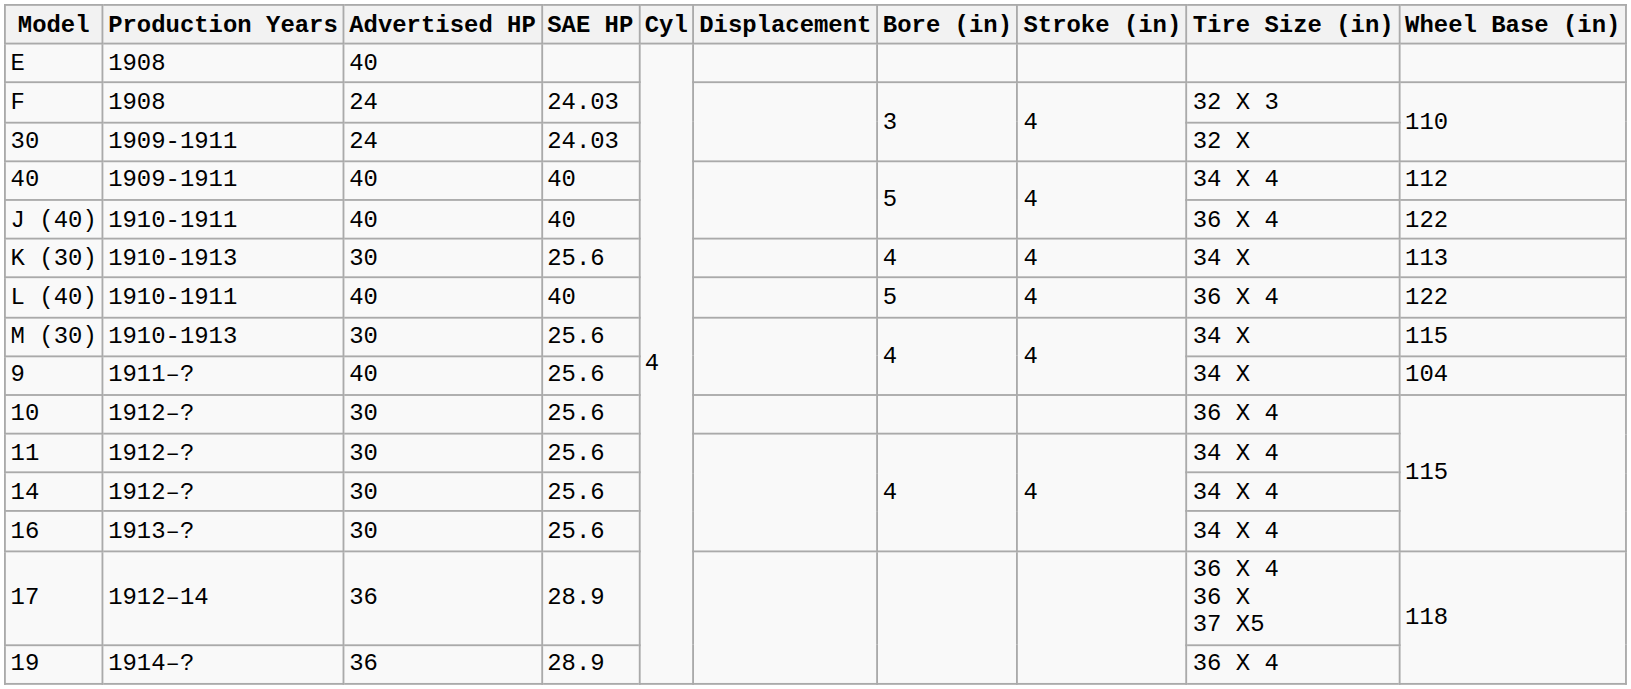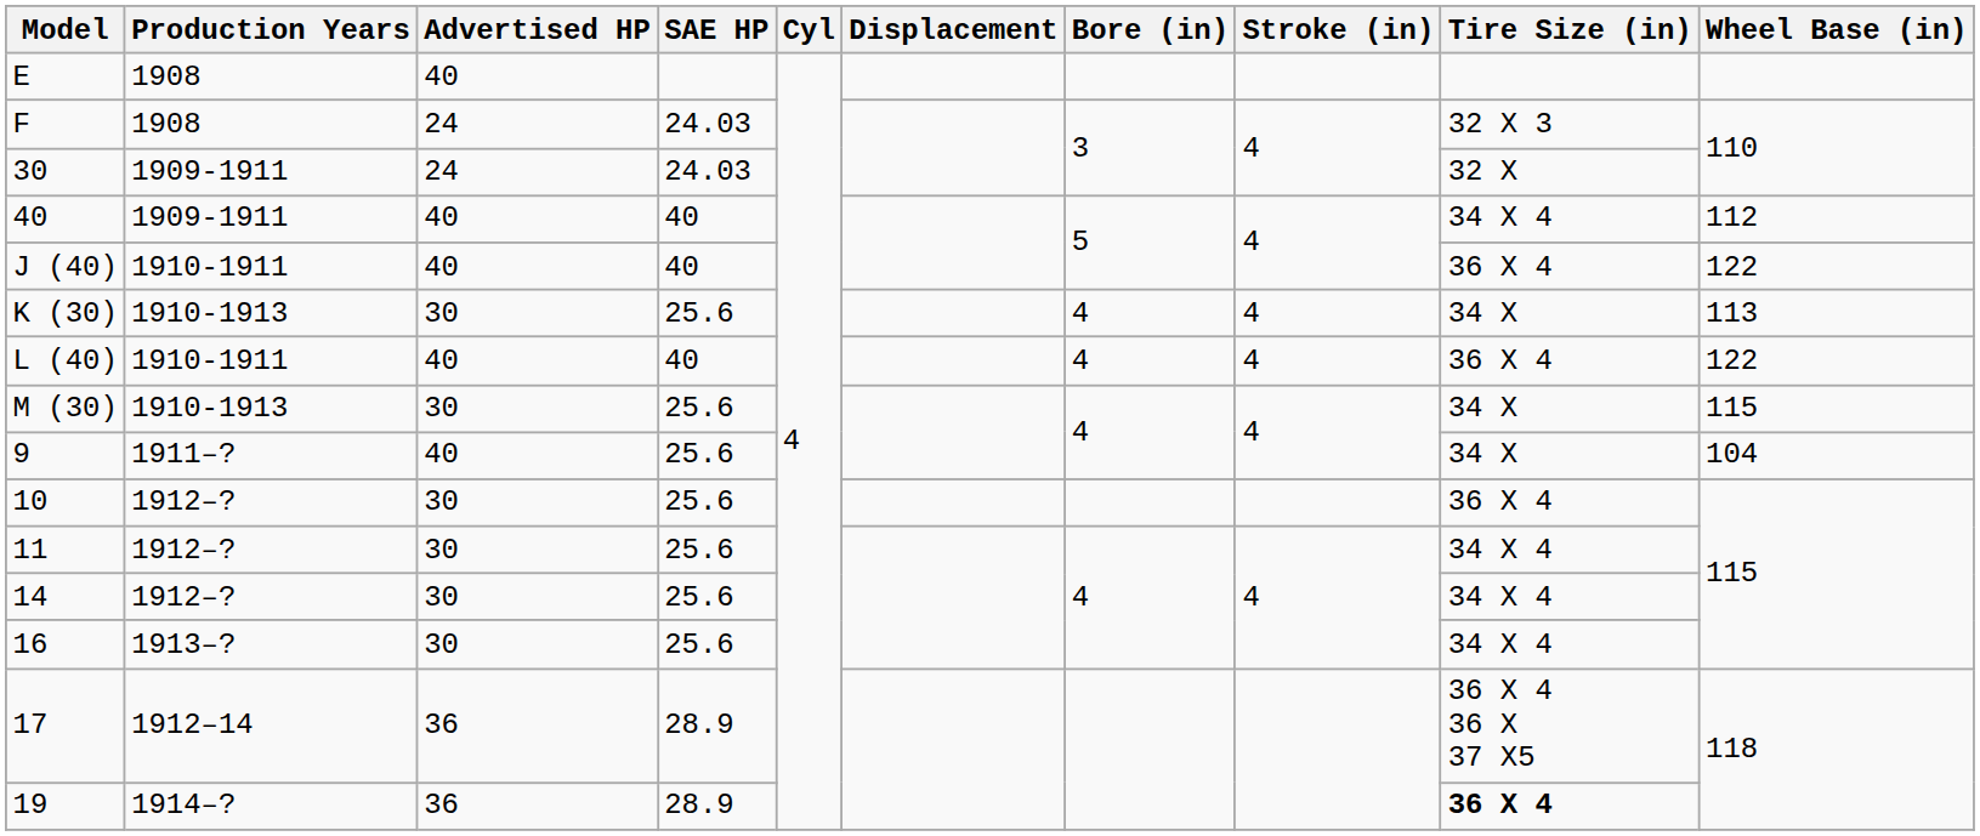L (40) | Bore (in): 5 -> 4
19 | Tire Size (in): normal -> bold
